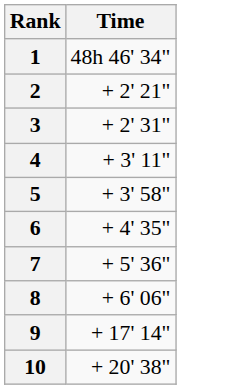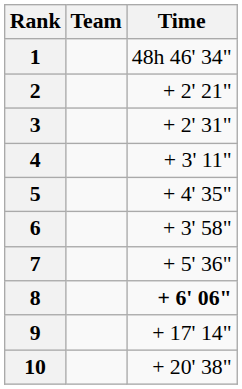+ column: Team
5 | Time: + 3' 58" -> + 4' 35"
6 | Time: + 4' 35" -> + 3' 58"
8 | Time: normal -> bold
